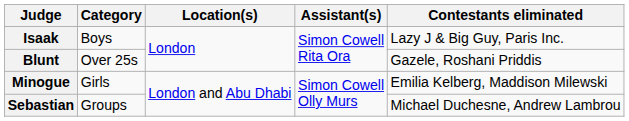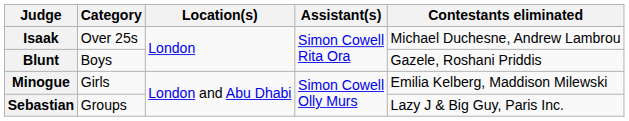Isaak | Category: Boys -> Over 25s
Isaak | Contestants eliminated: Lazy J & Big Guy, Paris Inc. -> Michael Duchesne, Andrew Lambrou
Blunt | Category: Over 25s -> Boys
Sebastian | Contestants eliminated: Michael Duchesne, Andrew Lambrou -> Lazy J & Big Guy, Paris Inc.
